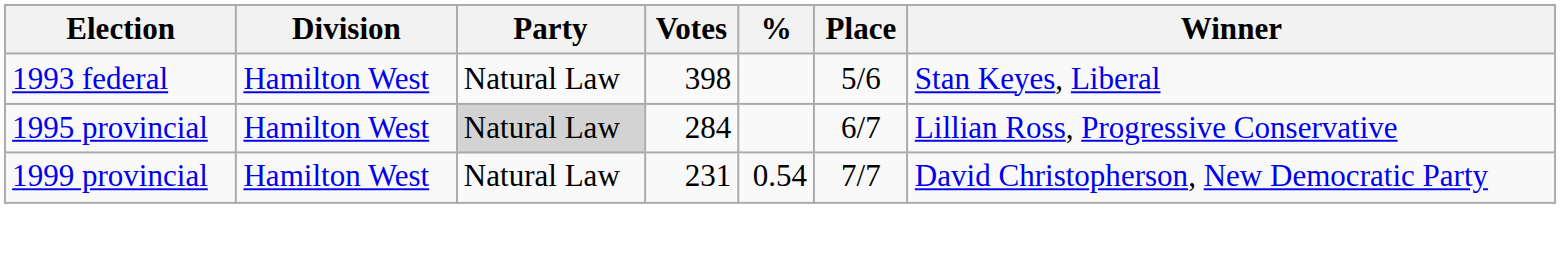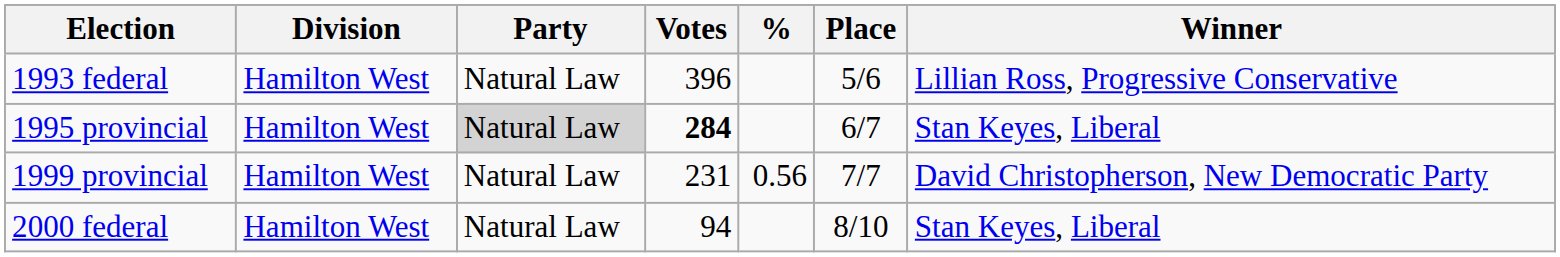1993 federal | Votes: 398 -> 396
1993 federal | Winner: Stan Keyes, Liberal -> Lillian Ross, Progressive Conservative
1995 provincial | Votes: normal -> bold
1995 provincial | Winner: Lillian Ross, Progressive Conservative -> Stan Keyes, Liberal
1999 provincial | %: 0.54 -> 0.56
+ row: 2000 federal | Hamilton West | Natural Law | 94 | 8/10 | Stan Keyes, Liberal
